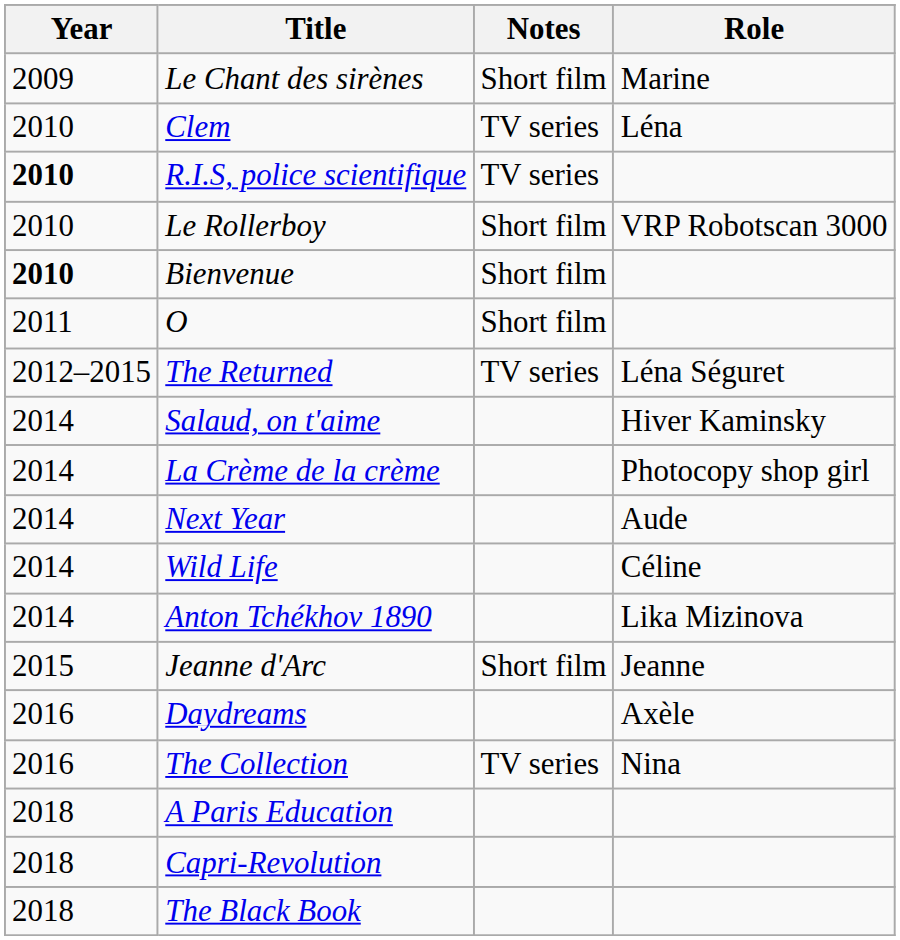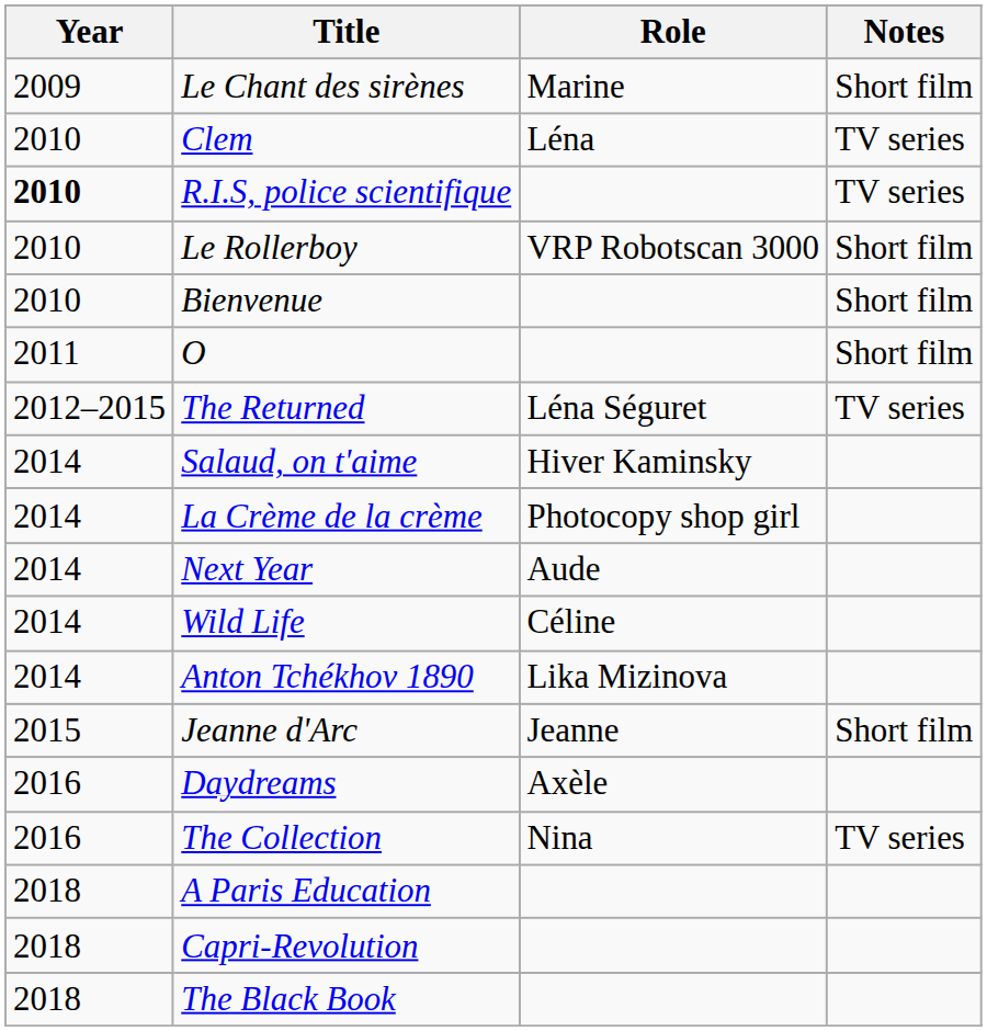columns swapped: Role <-> Notes
Bienvenue | Year: bold -> normal
